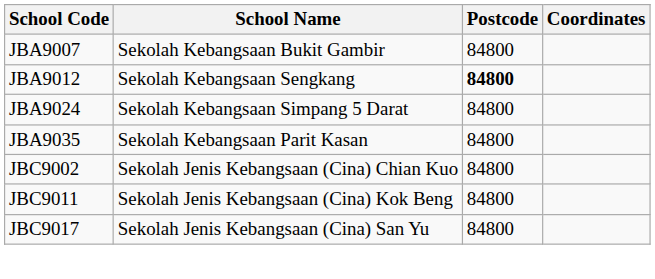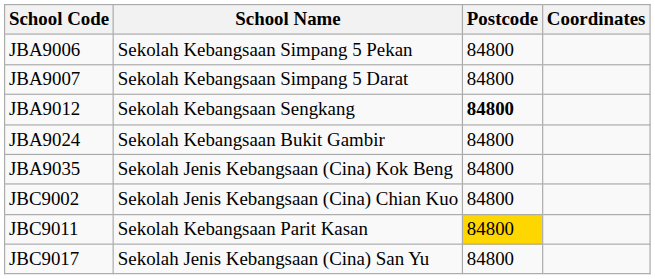+ row: JBA9006 | Sekolah Kebangsaan Simpang 5 Pekan | 84800
JBA9007 | School Name: Sekolah Kebangsaan Bukit Gambir -> Sekolah Kebangsaan Simpang 5 Darat
JBA9024 | School Name: Sekolah Kebangsaan Simpang 5 Darat -> Sekolah Kebangsaan Bukit Gambir
JBA9035 | School Name: Sekolah Kebangsaan Parit Kasan -> Sekolah Jenis Kebangsaan (Cina) Kok Beng
JBC9011 | School Name: Sekolah Jenis Kebangsaan (Cina) Kok Beng -> Sekolah Kebangsaan Parit Kasan
JBC9011 | Postcode: no background -> gold background
